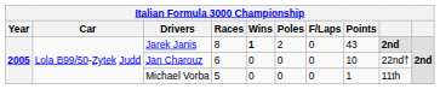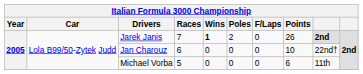Jarek Janis | Races: 8 -> 7
Jarek Janis | Points: 43 -> 26
Michael Vorba | Points: 1 -> 6
